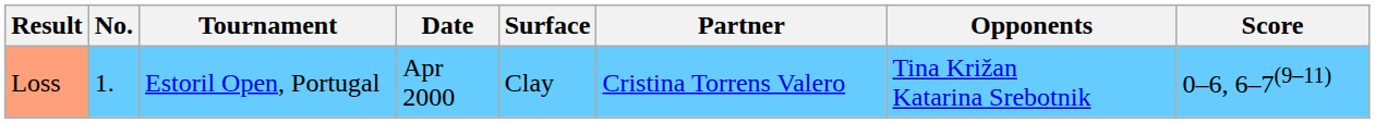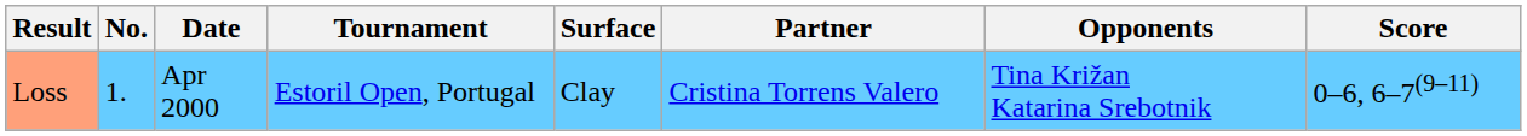columns swapped: Date <-> Tournament
